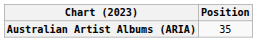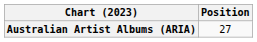Australian Artist Albums (ARIA) | Position: 35 -> 27
